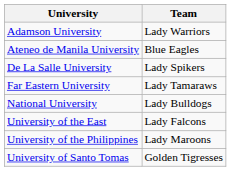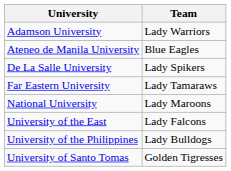National University | Team: Lady Bulldogs -> Lady Maroons
University of the Philippines | Team: Lady Maroons -> Lady Bulldogs
